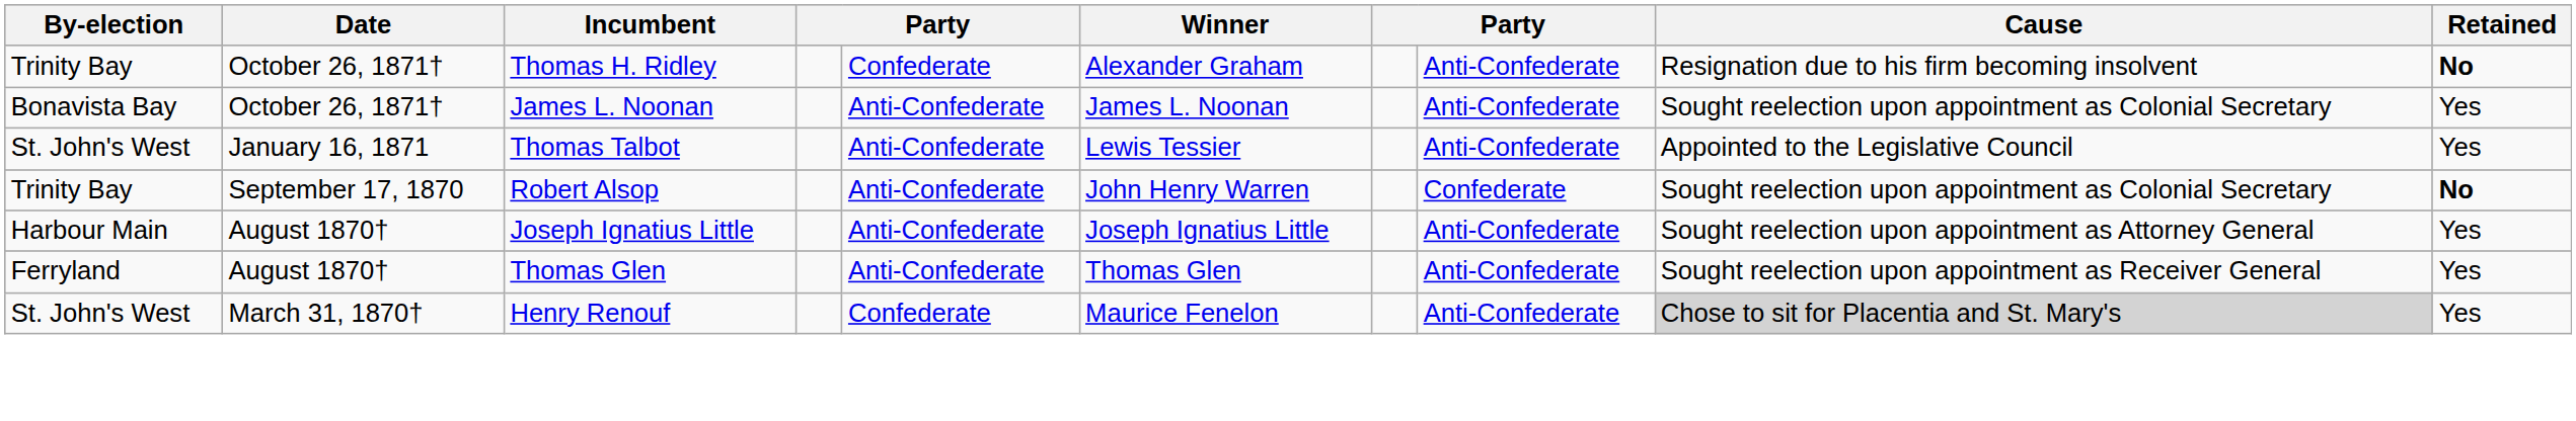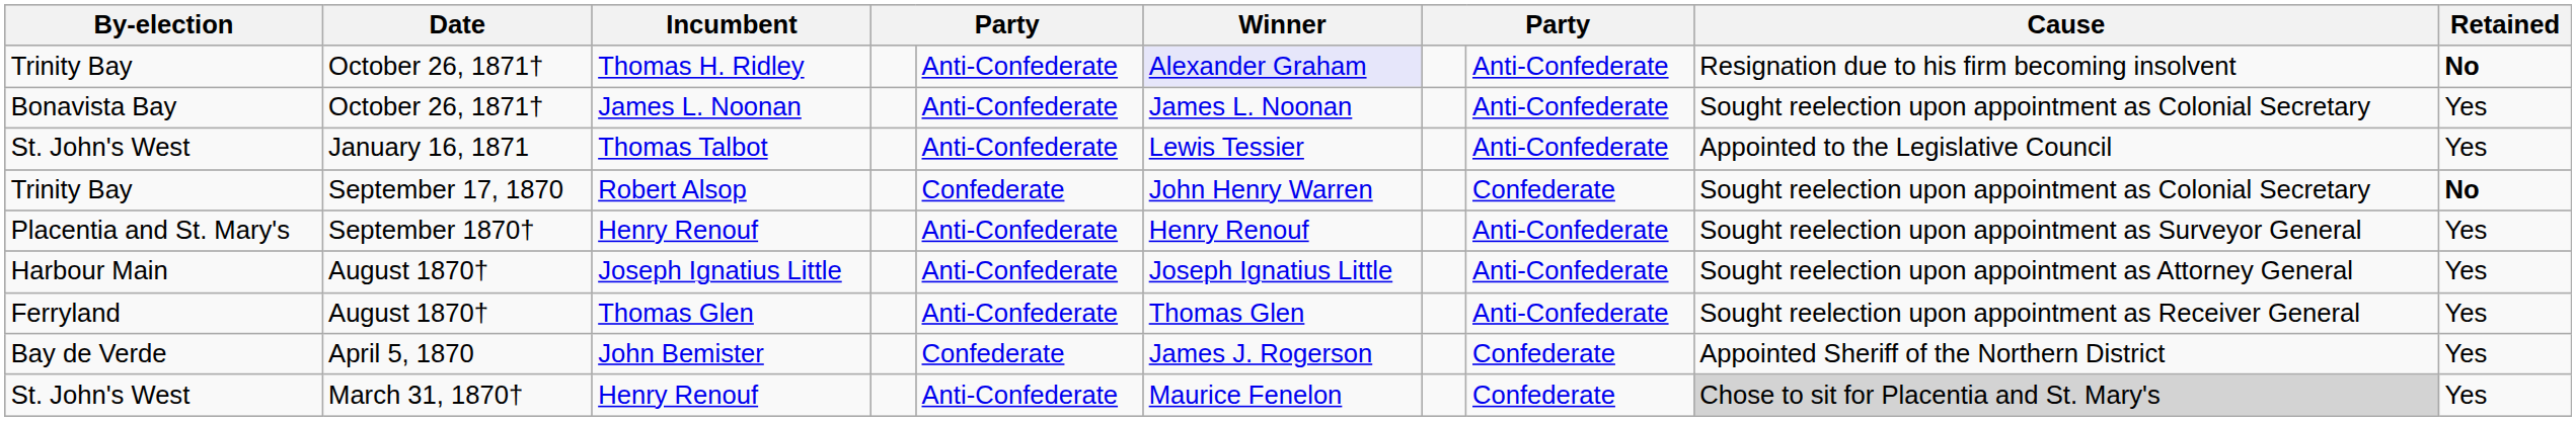Thomas H. Ridley | column 5: Confederate -> Anti-Confederate
Thomas H. Ridley | Winner: no background -> lavender background
Robert Alsop | column 5: Anti-Confederate -> Confederate
+ row: Placentia and St. Mary's | September 1870† | Henry Renouf | Anti-Confederate | Henry Renouf | Anti-Confederate | Sought reelection upon appointment as Surveyor General | Yes
+ row: Bay de Verde | April 5, 1870 | John Bemister | Confederate | James J. Rogerson | Confederate | Appointed Sheriff of the Northern District | Yes
St. John's West / Henry Renouf | column 5: Confederate -> Anti-Confederate
St. John's West / Henry Renouf | column 8: Anti-Confederate -> Confederate
